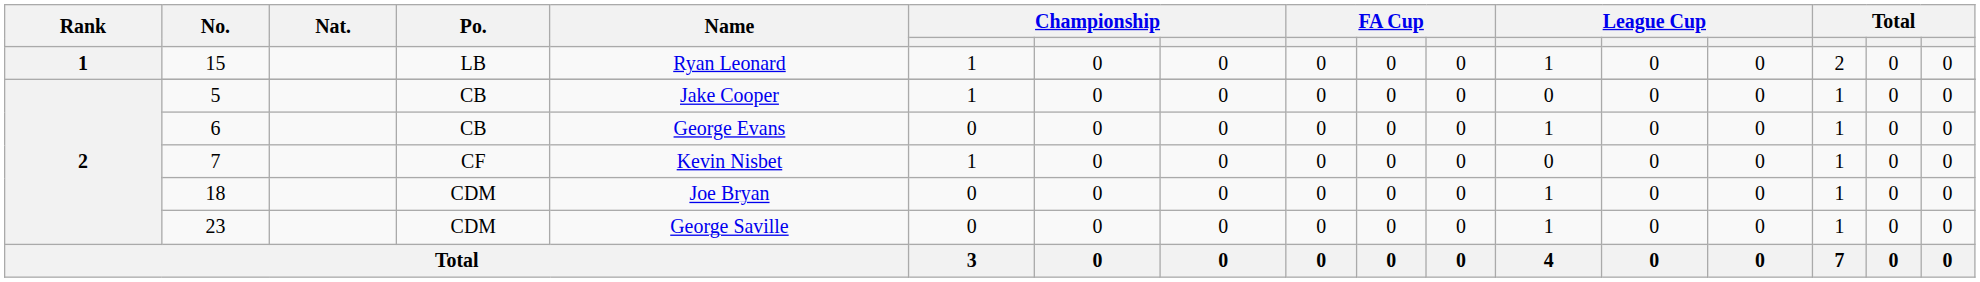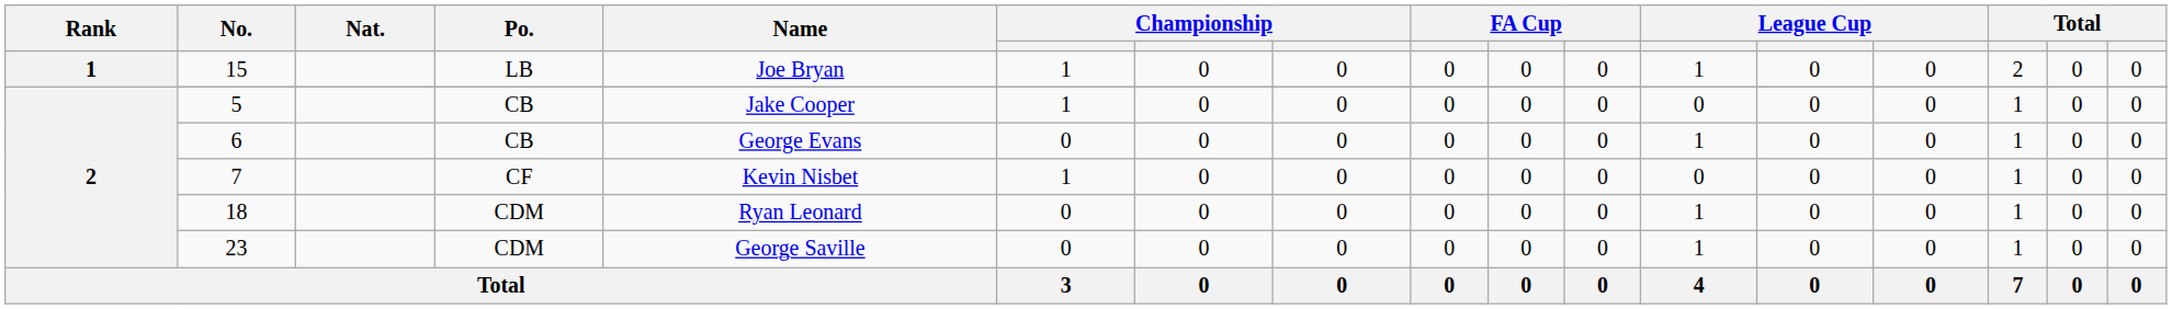15 | Name: Ryan Leonard -> Joe Bryan
18 | Name: Joe Bryan -> Ryan Leonard
